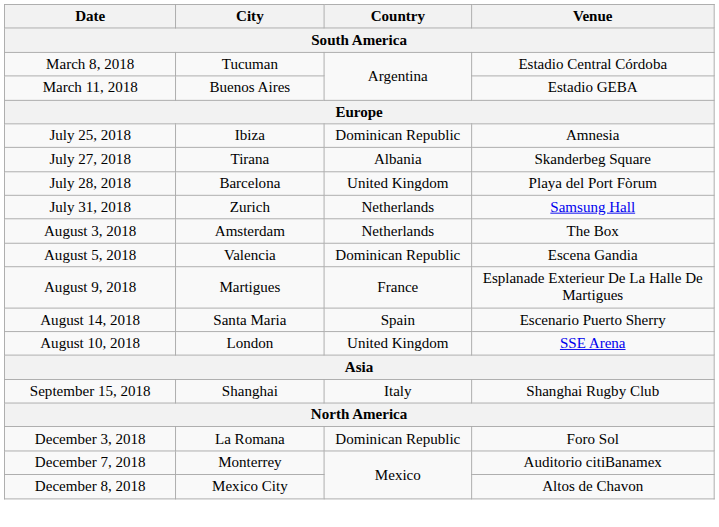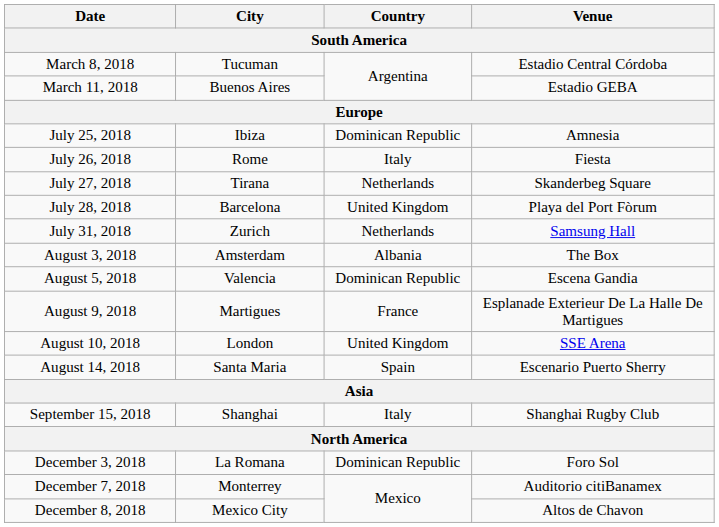+ row: July 26, 2018 | Rome | Italy | Fiesta
July 27, 2018 | Country: Albania -> Netherlands
August 3, 2018 | Country: Netherlands -> Albania
rows swapped: August 10, 2018 <-> August 14, 2018
